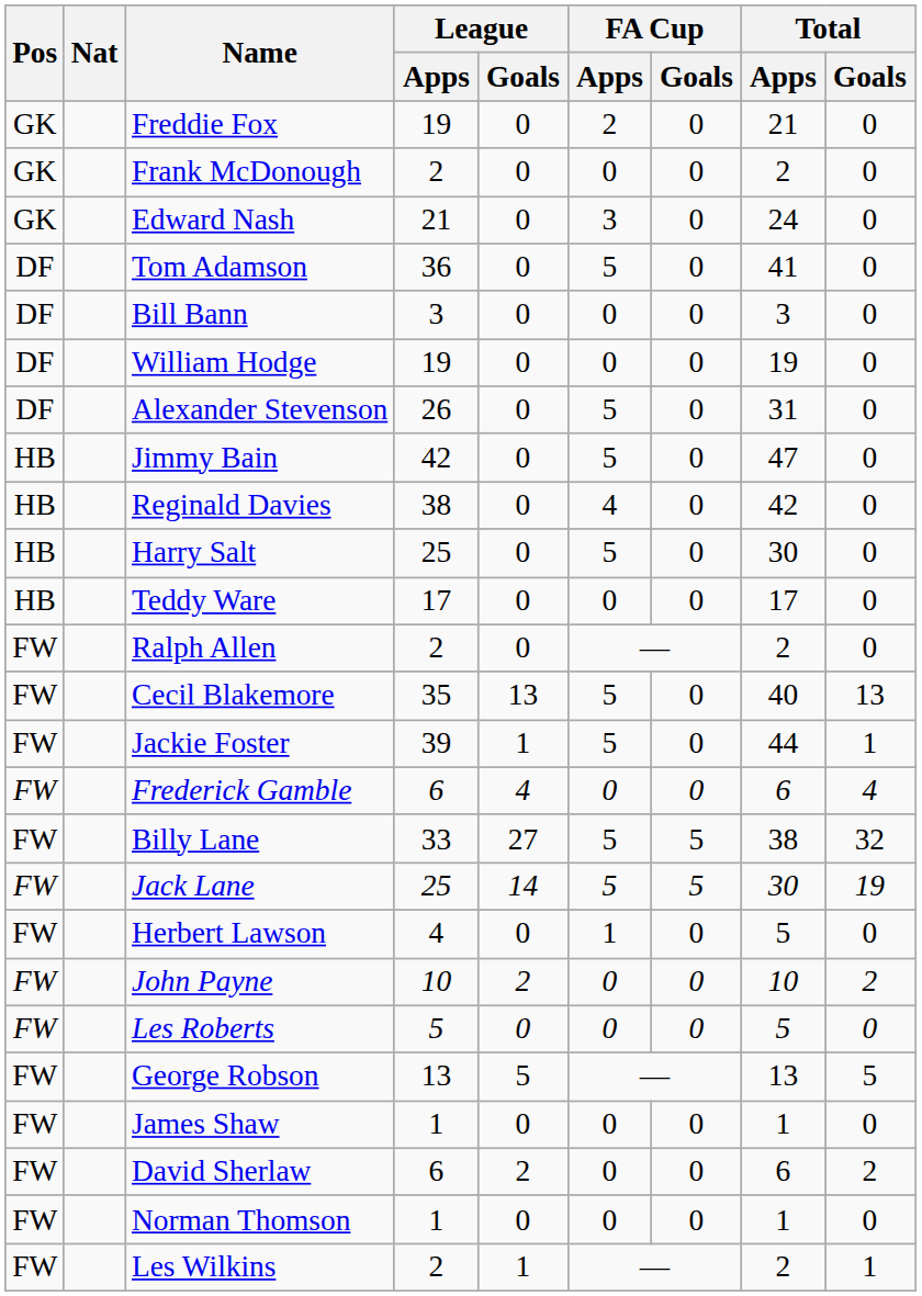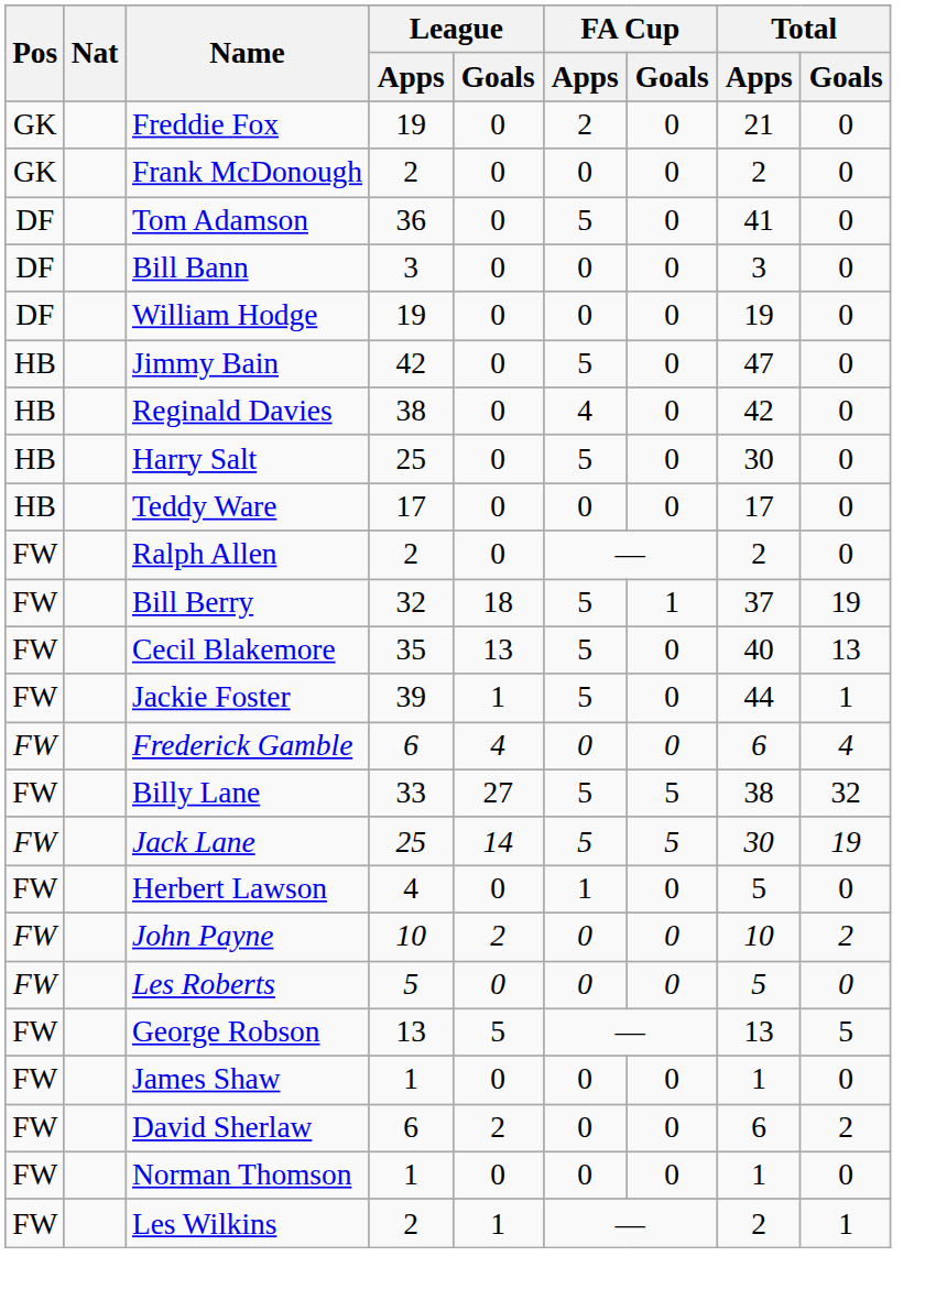- row: GK | Edward Nash | 21 | 0 | 3 | 0 | 24 | 0
- row: DF | Alexander Stevenson | 26 | 0 | 5 | 0 | 31 | 0
+ row: FW | Bill Berry | 32 | 18 | 5 | 1 | 37 | 19
